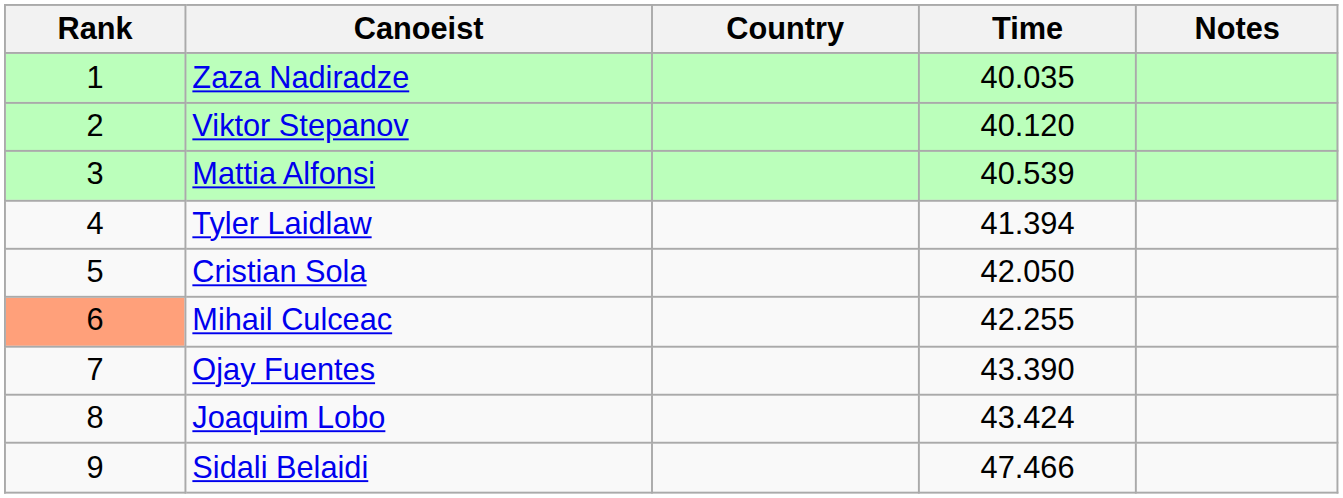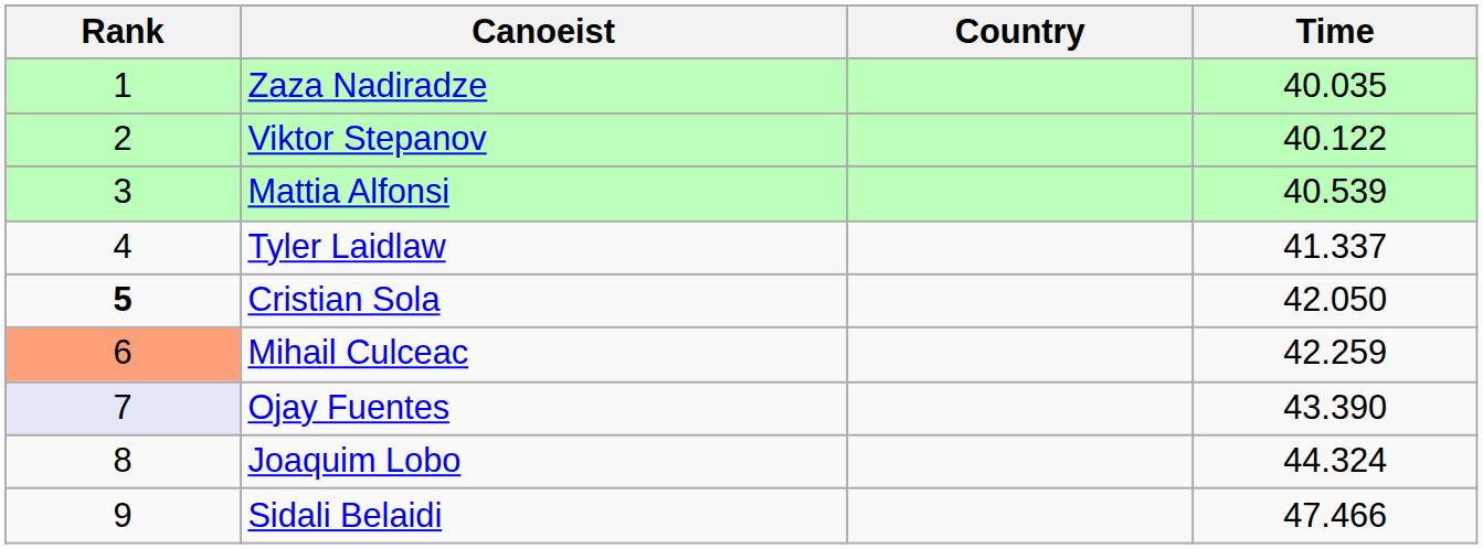- column: Notes
Viktor Stepanov | Time: 40.120 -> 40.122
Tyler Laidlaw | Time: 41.394 -> 41.337
Cristian Sola | Rank: normal -> bold
Mihail Culceac | Time: 42.255 -> 42.259
Ojay Fuentes | Rank: no background -> lavender background
Joaquim Lobo | Time: 43.424 -> 44.324
